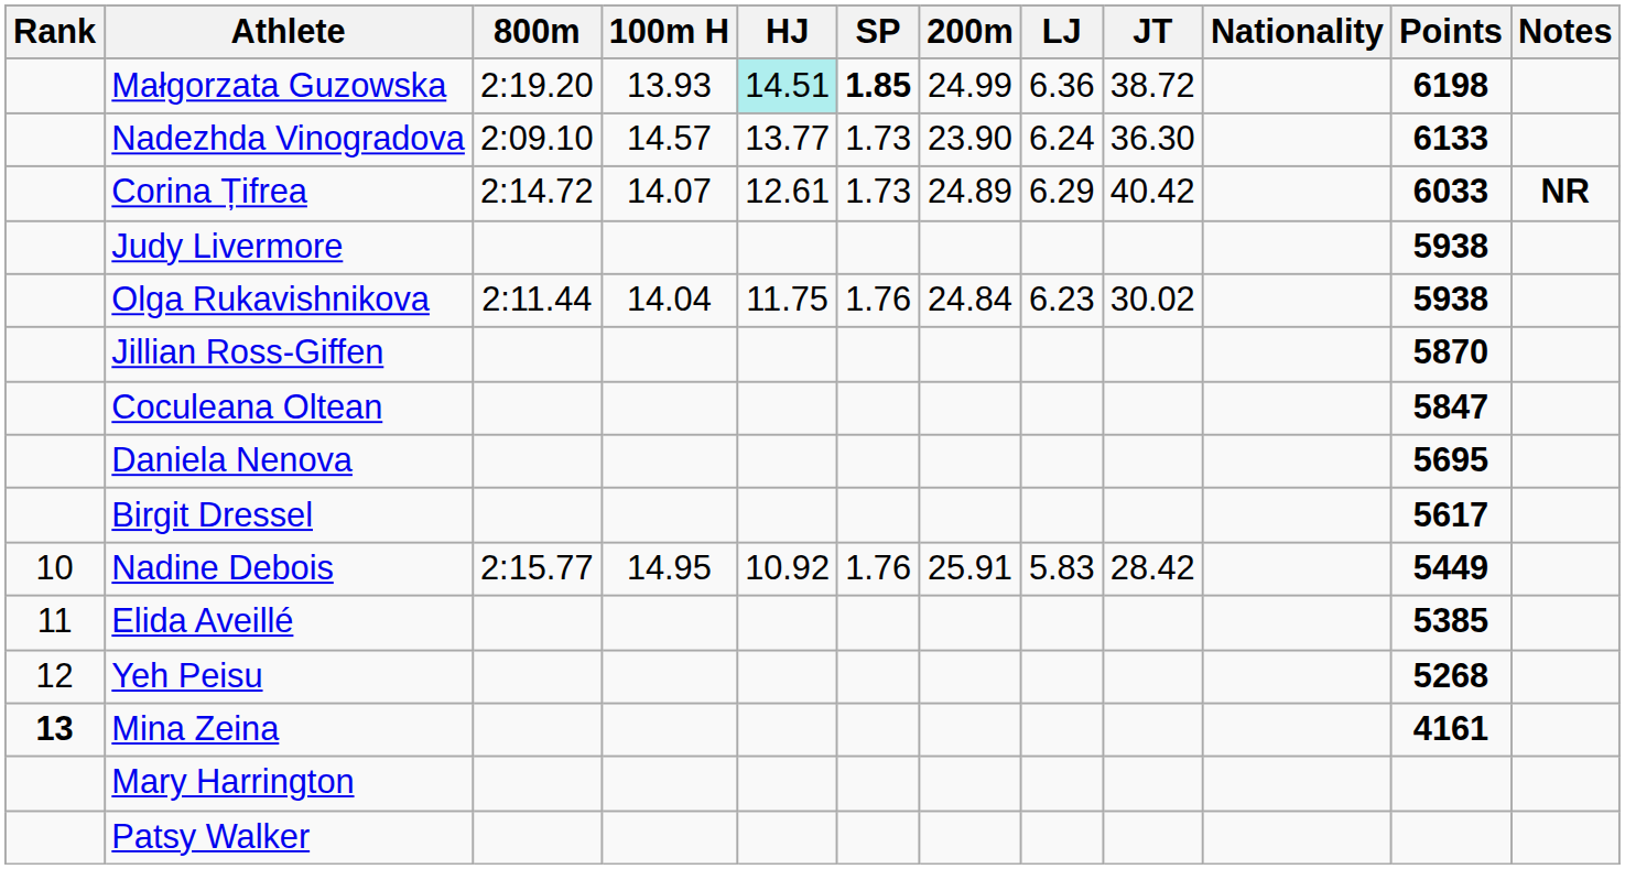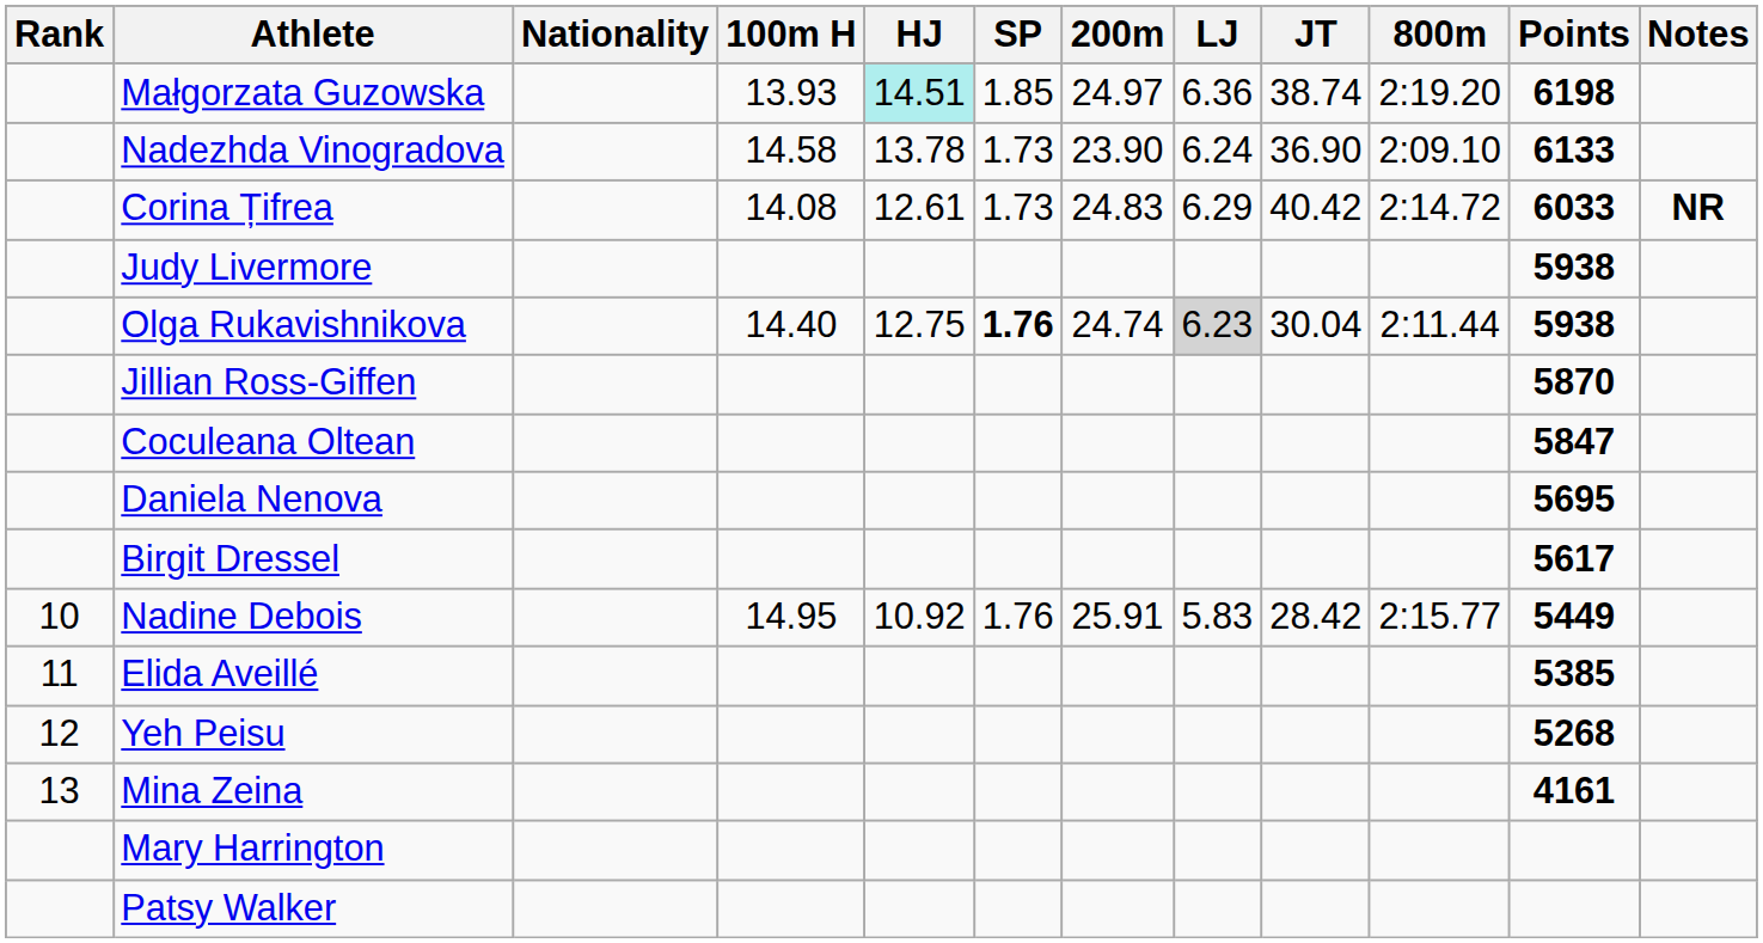columns swapped: Nationality <-> 800m
Małgorzata Guzowska | SP: bold -> normal
Małgorzata Guzowska | 200m: 24.99 -> 24.97
Małgorzata Guzowska | JT: 38.72 -> 38.74
Nadezhda Vinogradova | 100m H: 14.57 -> 14.58
Nadezhda Vinogradova | HJ: 13.77 -> 13.78
Nadezhda Vinogradova | JT: 36.30 -> 36.90
Corina Țifrea | 100m H: 14.07 -> 14.08
Corina Țifrea | 200m: 24.89 -> 24.83
Olga Rukavishnikova | 100m H: 14.04 -> 14.40
Olga Rukavishnikova | HJ: 11.75 -> 12.75
Olga Rukavishnikova | SP: normal -> bold
Olga Rukavishnikova | 200m: 24.84 -> 24.74
Olga Rukavishnikova | LJ: no background -> lightgrey background
Olga Rukavishnikova | JT: 30.02 -> 30.04
Mina Zeina | Rank: bold -> normal
